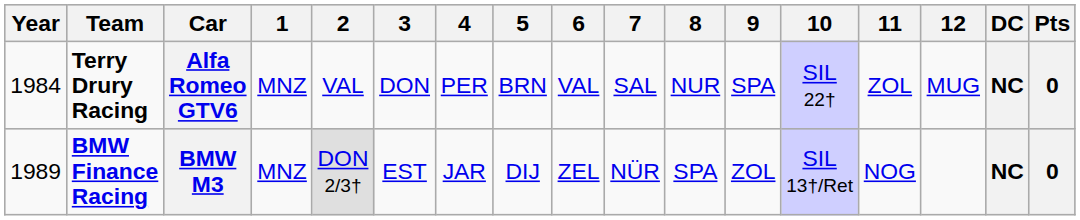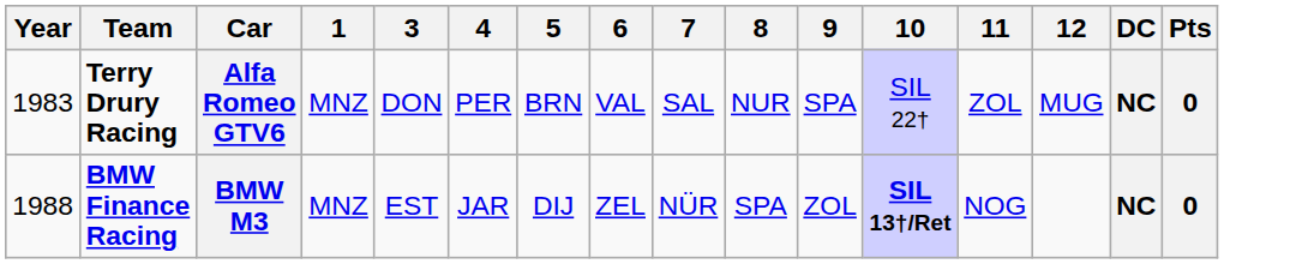- column: 2 | VAL | DON 2/3†
Alfa Romeo GTV6 | Year: 1984 -> 1983
BMW M3 | Year: 1989 -> 1988
BMW M3 | 10: normal -> bold
